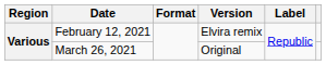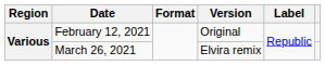February 12, 2021 | Version: Elvira remix -> Original
March 26, 2021 | Version: Original -> Elvira remix
